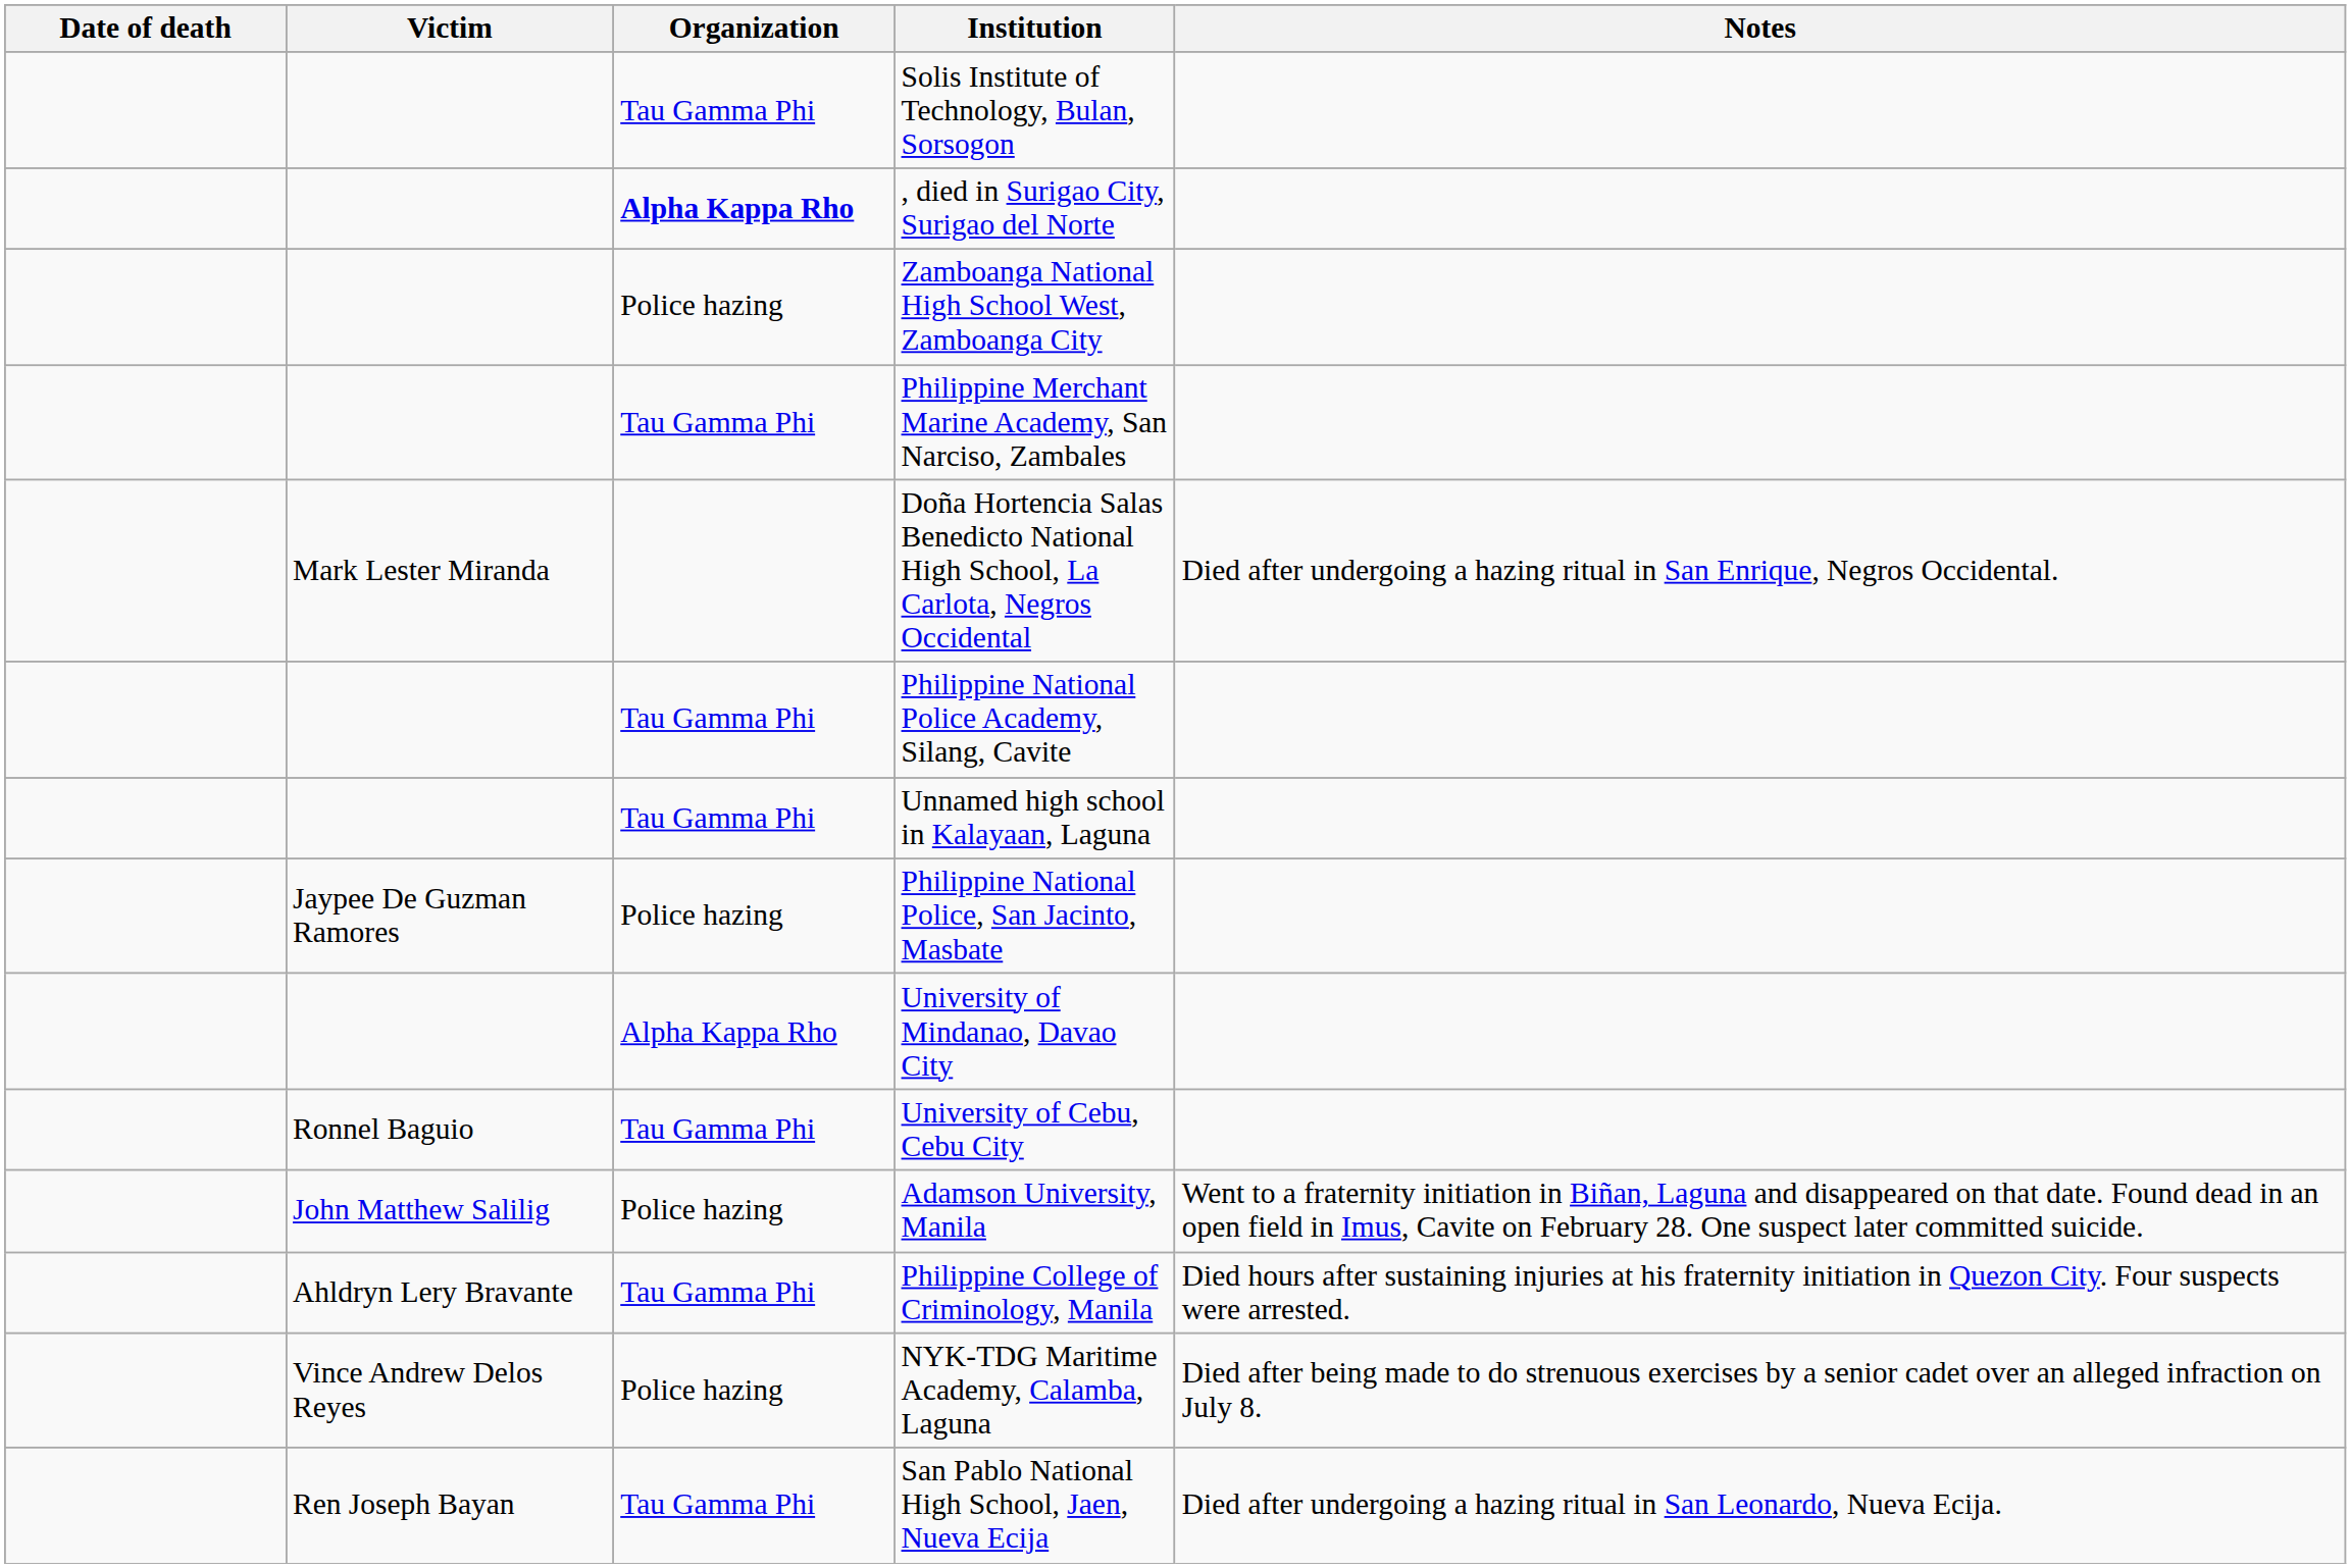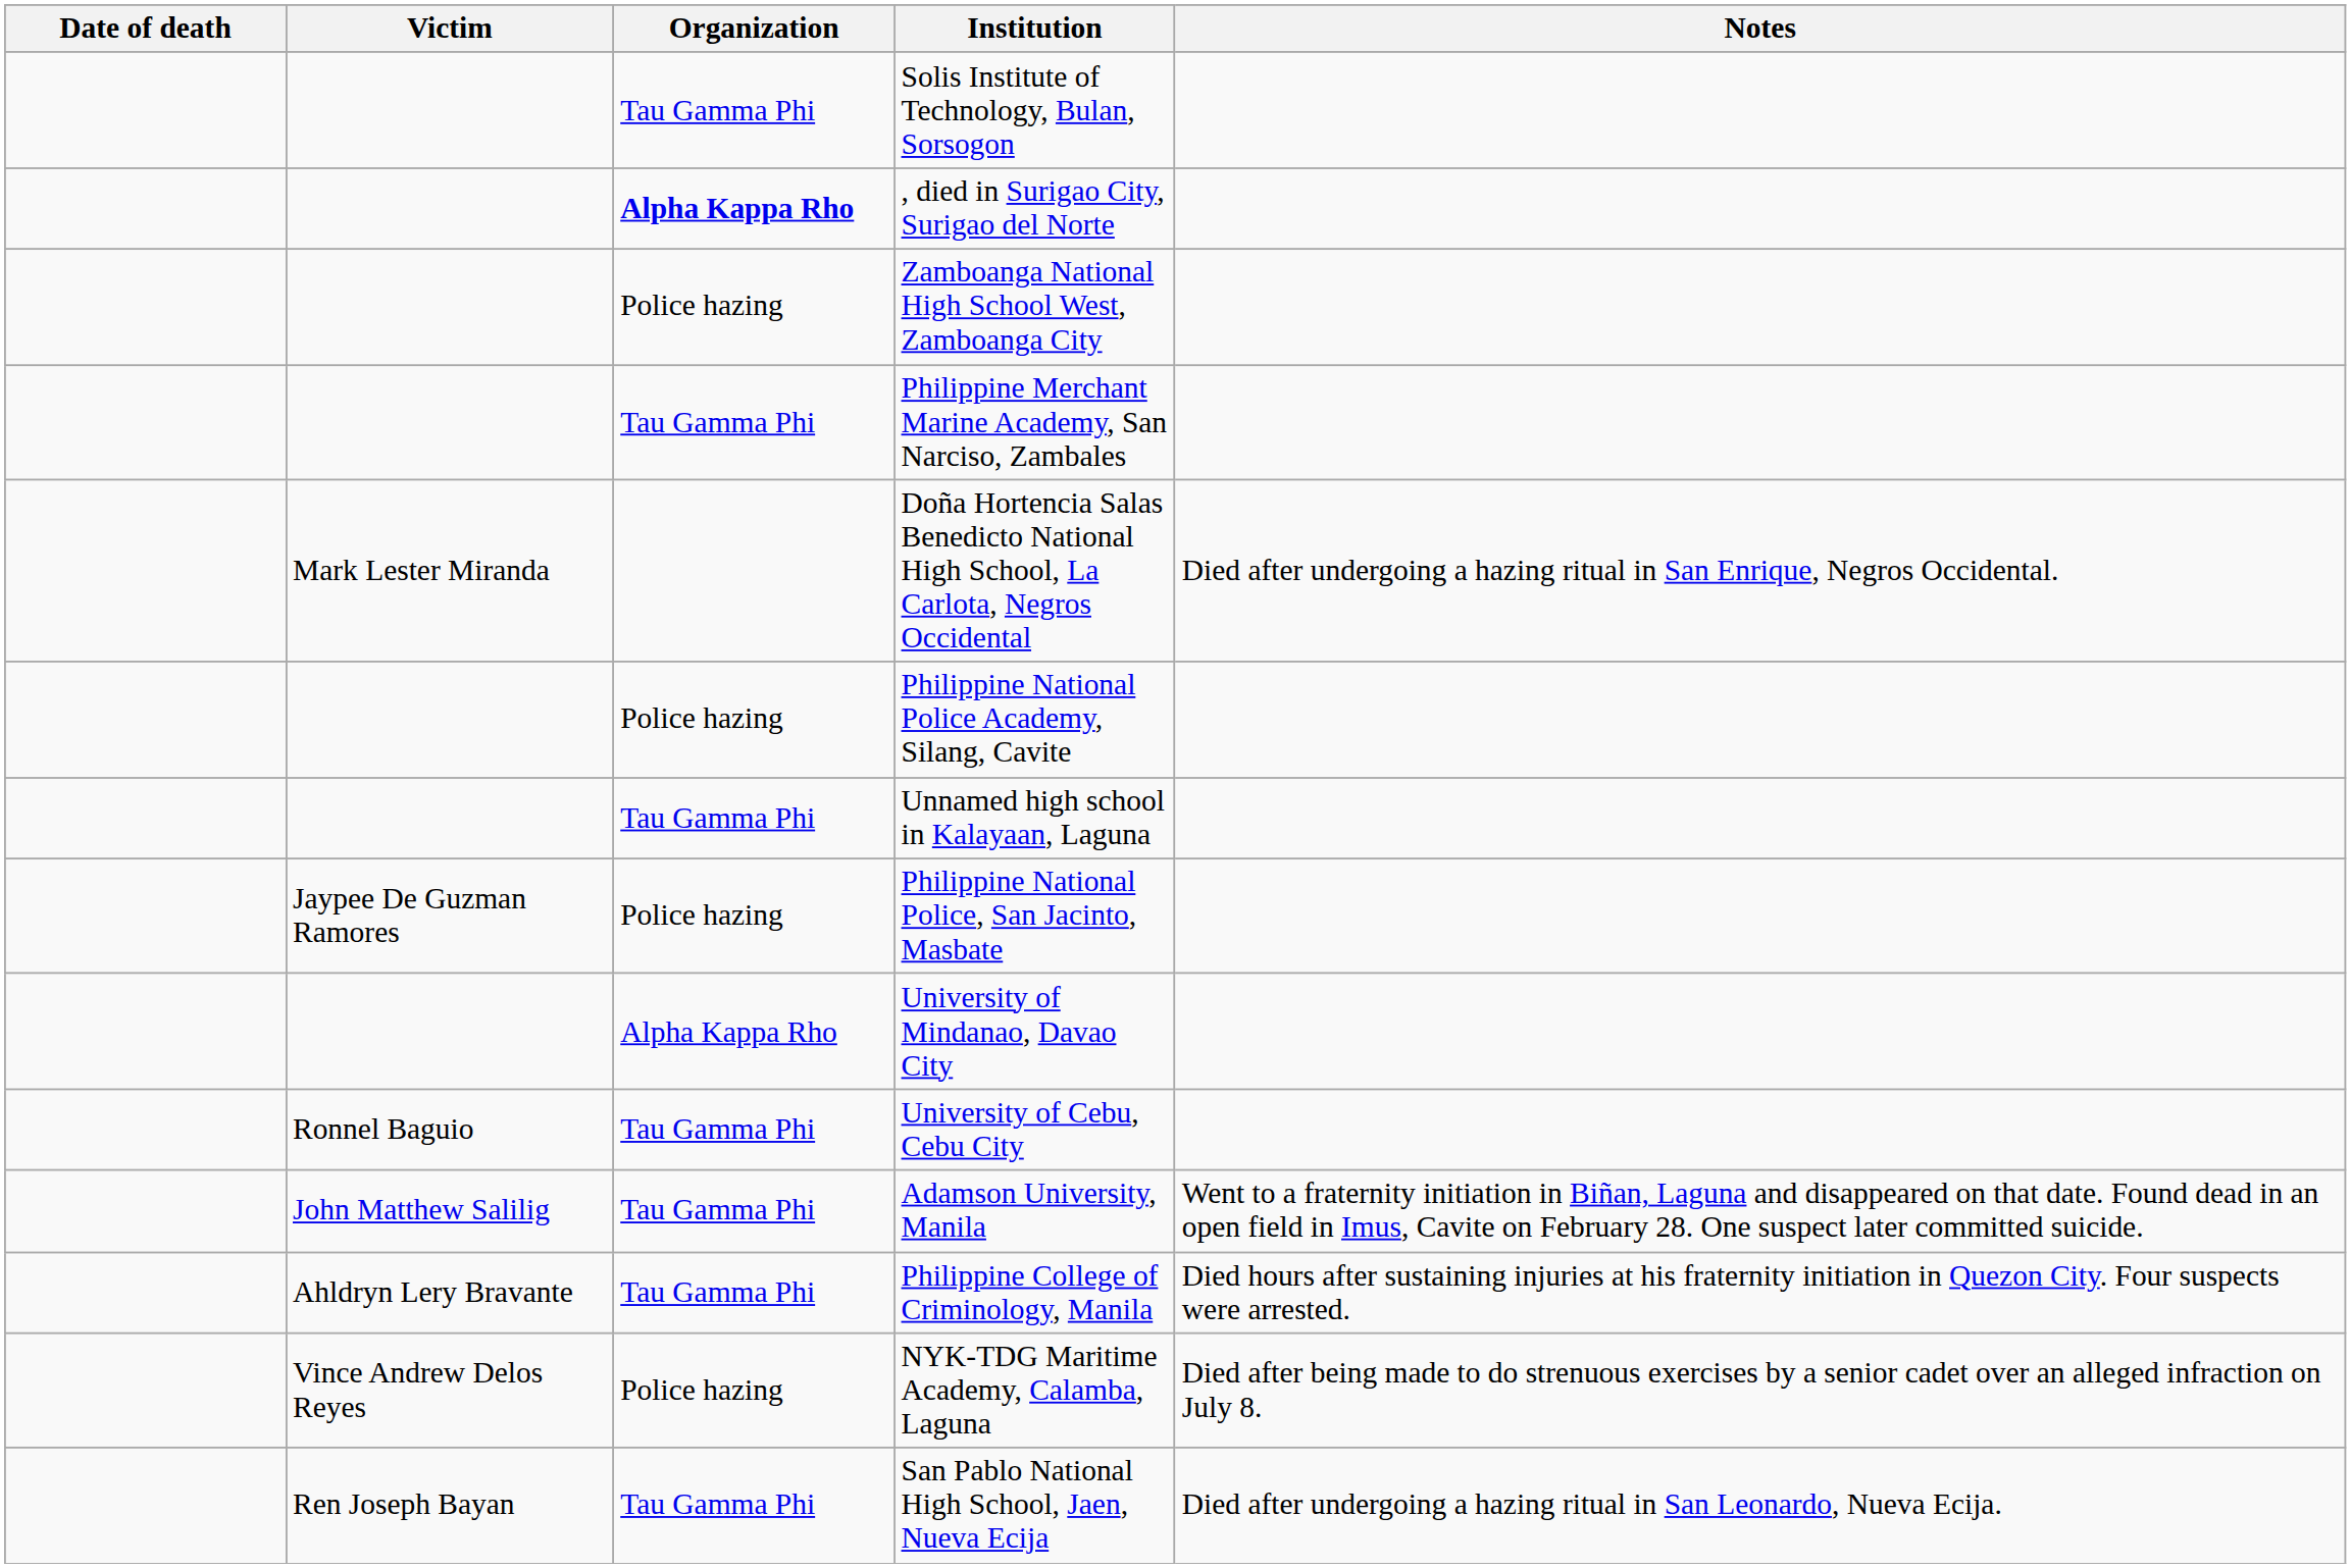Philippine National Police Academy, Silang, Cavite | Organization: Tau Gamma Phi -> Police hazing
Adamson University, Manila | Organization: Police hazing -> Tau Gamma Phi
